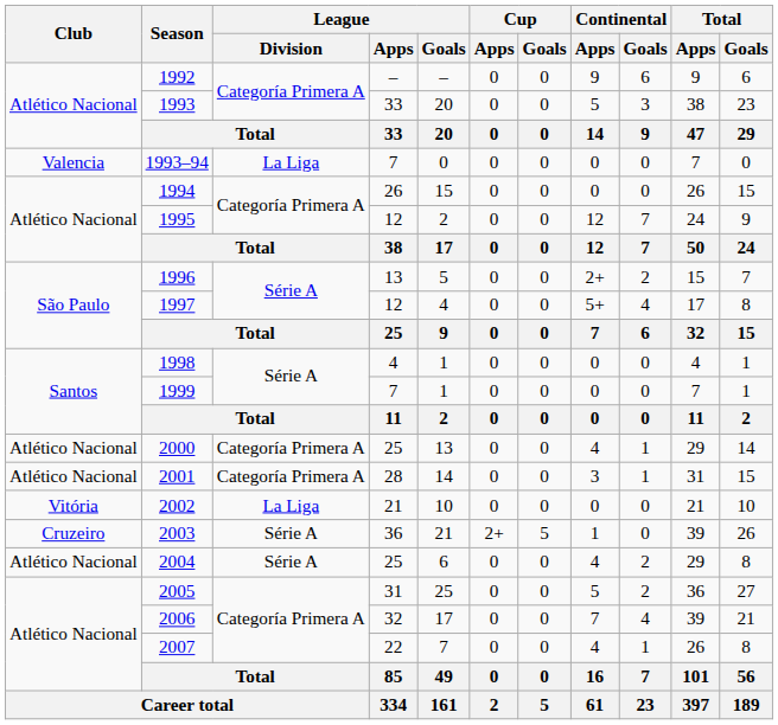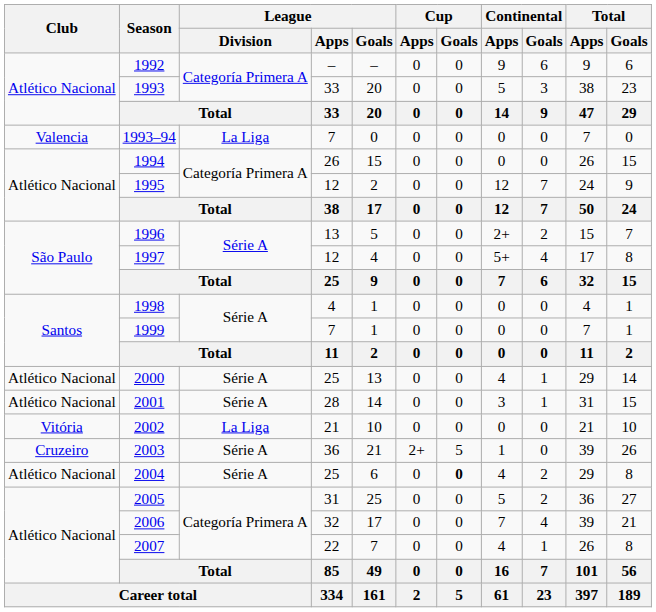2000 | League / Division: Categoría Primera A -> Série A
2001 | League / Division: Categoría Primera A -> Série A
2004 | Cup / Goals: normal -> bold
